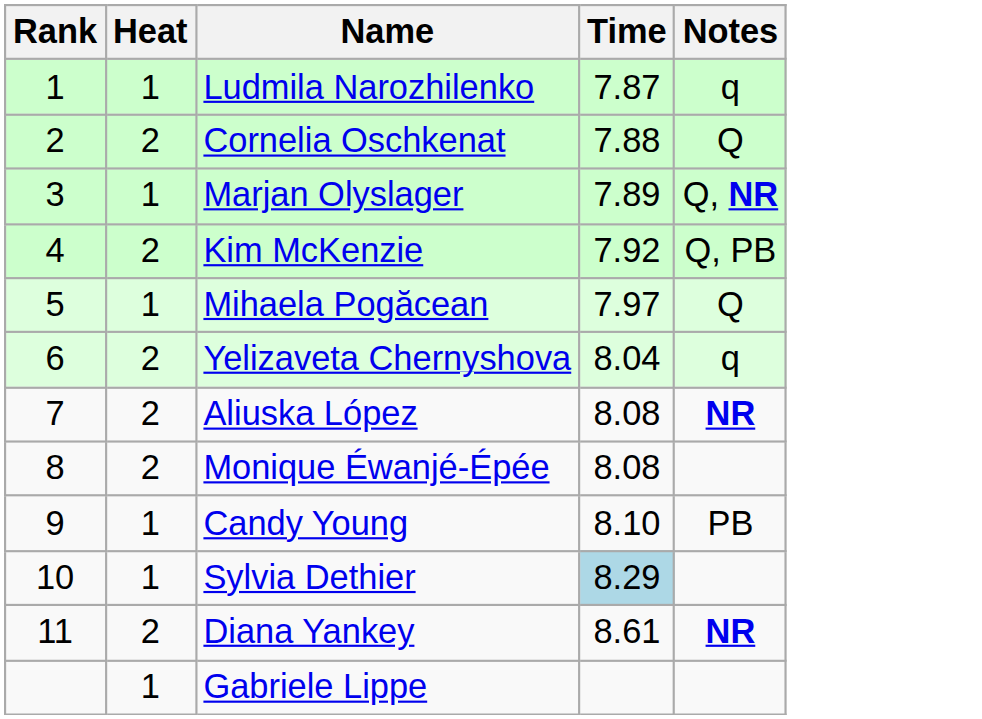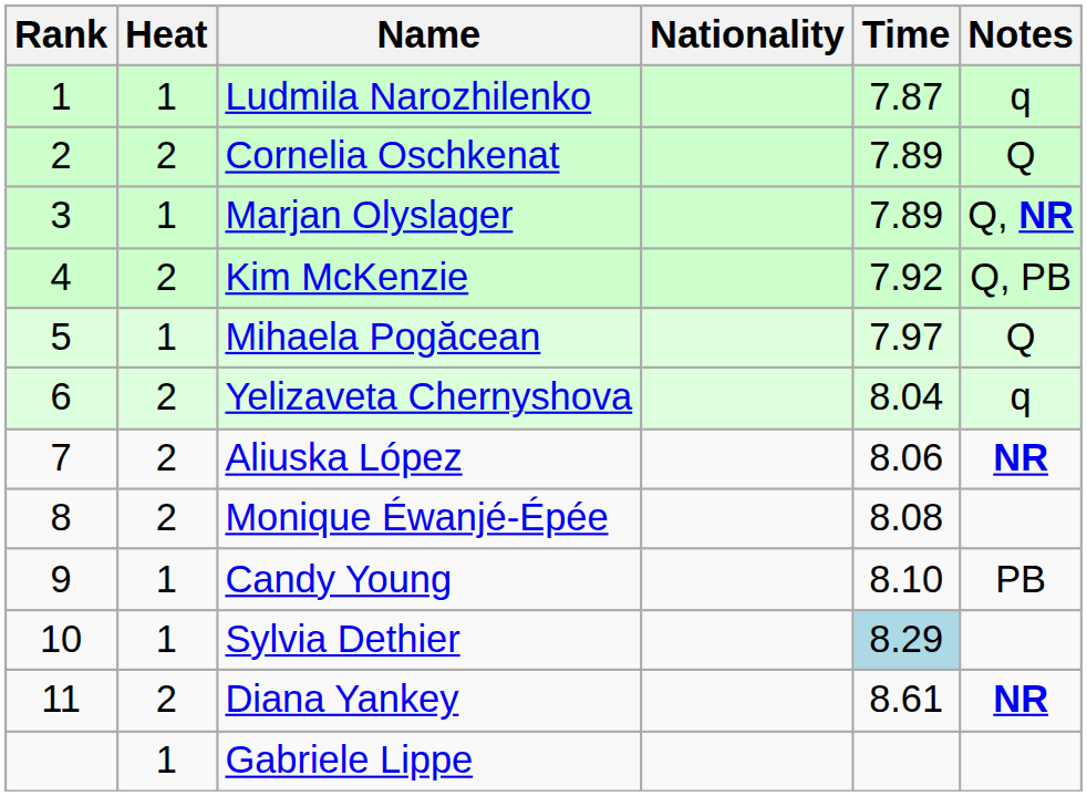+ column: Nationality
Cornelia Oschkenat | Time: 7.88 -> 7.89
Aliuska López | Time: 8.08 -> 8.06
